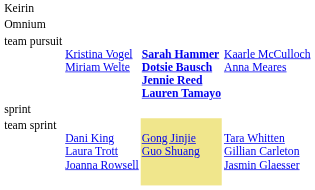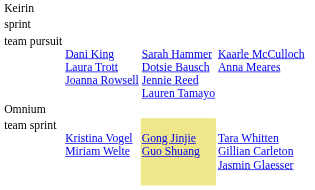rows swapped: Omnium <-> sprint
team pursuit | column 2: Kristina Vogel Miriam Welte -> Dani King Laura Trott Joanna Rowsell
team pursuit | column 3: bold -> normal
team sprint | column 2: Dani King Laura Trott Joanna Rowsell -> Kristina Vogel Miriam Welte
